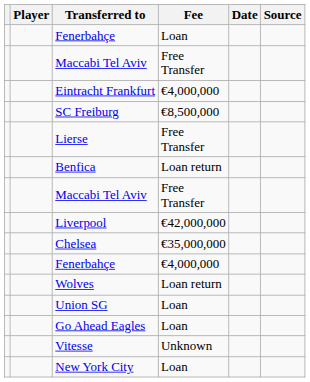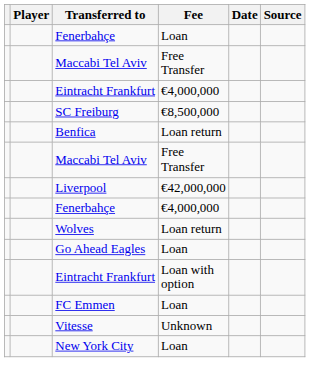- row: Lierse | Free Transfer
- row: Chelsea | €35,000,000
- row: Union SG | Loan
+ row: Eintracht Frankfurt | Loan with option
+ row: FC Emmen | Loan
